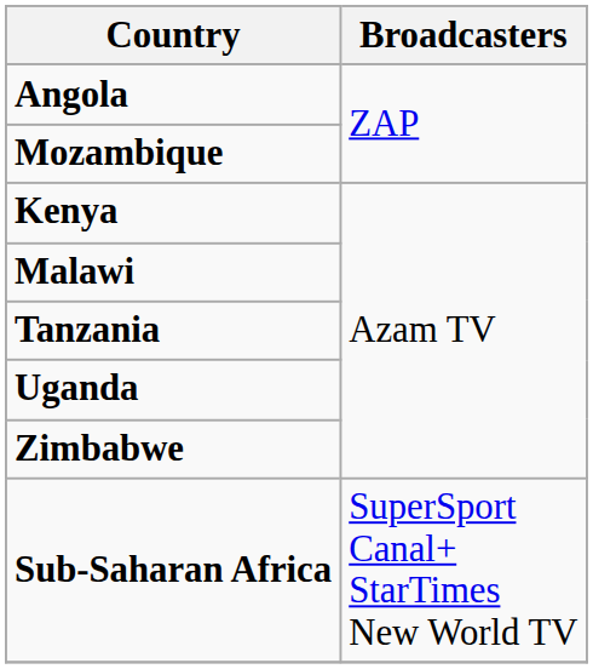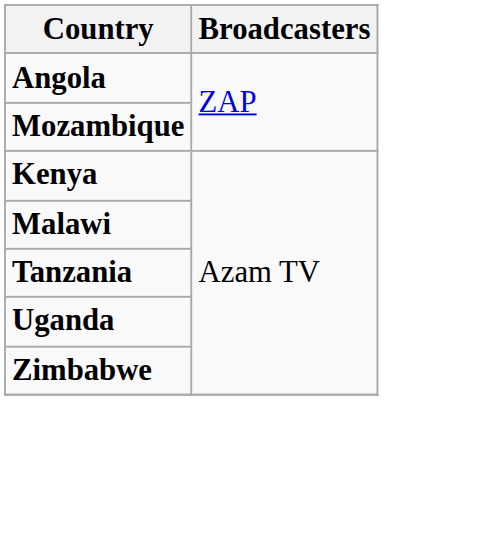- row: Sub-Saharan Africa | SuperSport Canal+ StarTimes New World TV
